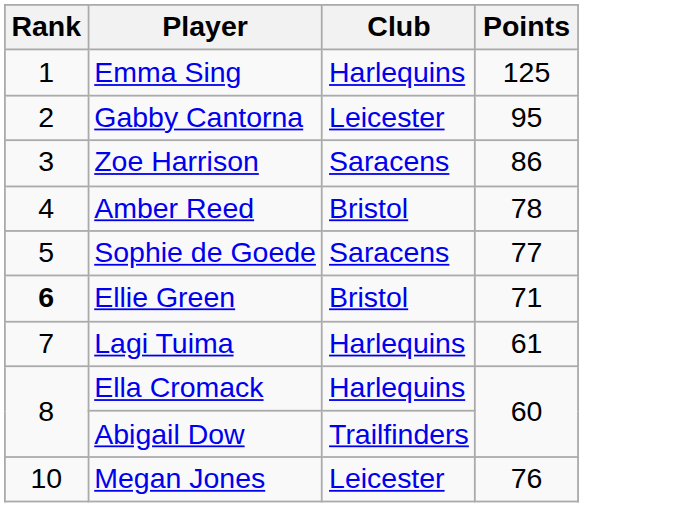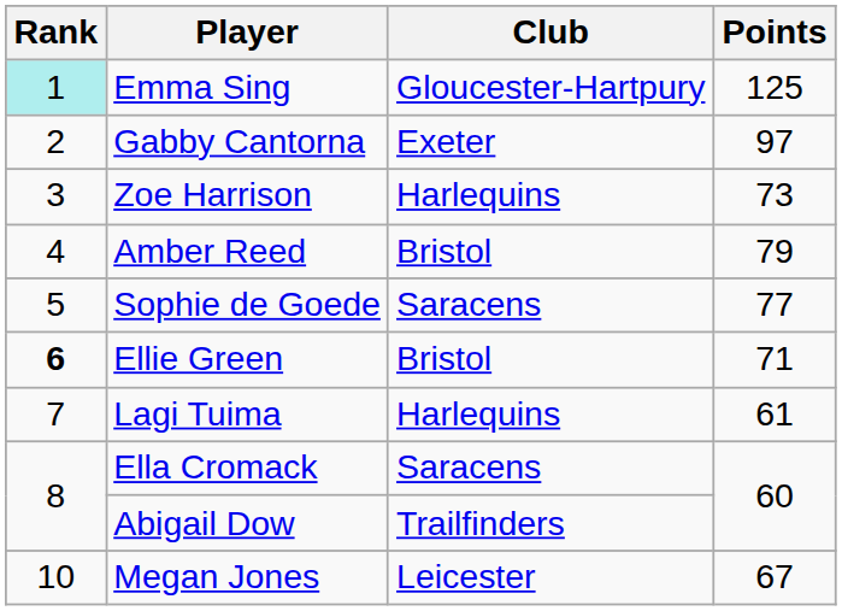Emma Sing | Rank: no background -> paleturquoise background
Emma Sing | Club: Harlequins -> Gloucester-Hartpury
Gabby Cantorna | Club: Leicester -> Exeter
Gabby Cantorna | Points: 95 -> 97
Zoe Harrison | Club: Saracens -> Harlequins
Zoe Harrison | Points: 86 -> 73
Amber Reed | Points: 78 -> 79
Ella Cromack | Club: Harlequins -> Saracens
Megan Jones | Points: 76 -> 67
